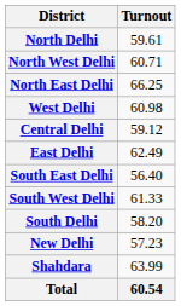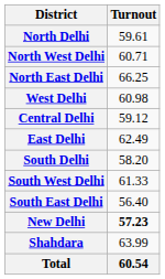rows swapped: South Delhi <-> South East Delhi
New Delhi | Turnout: normal -> bold
